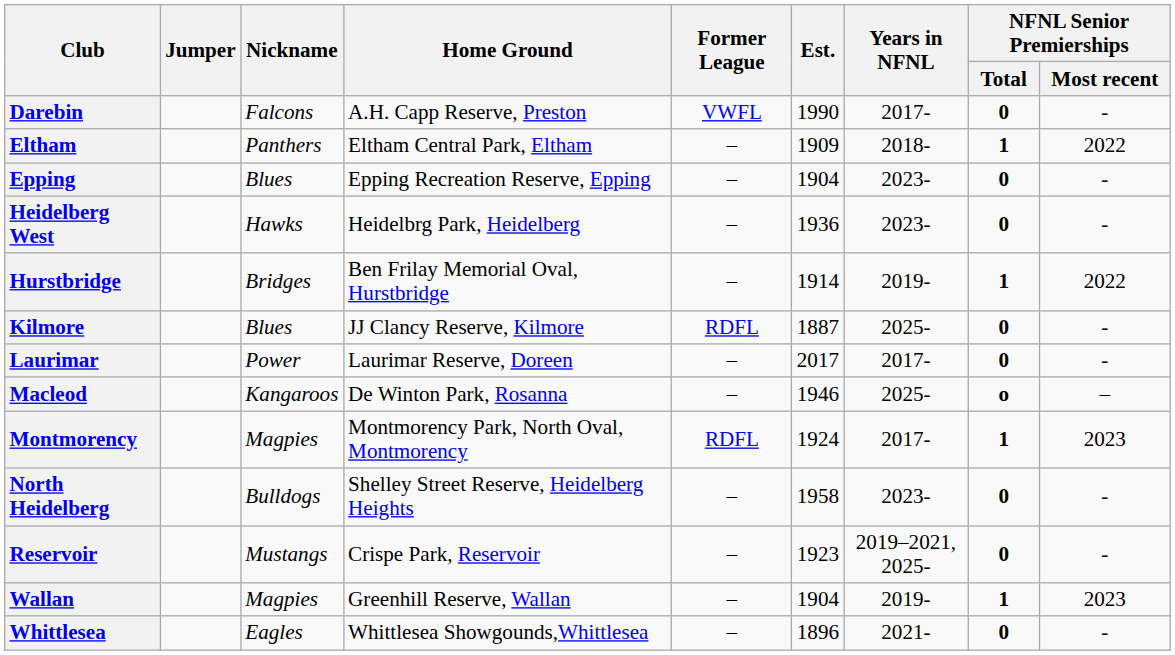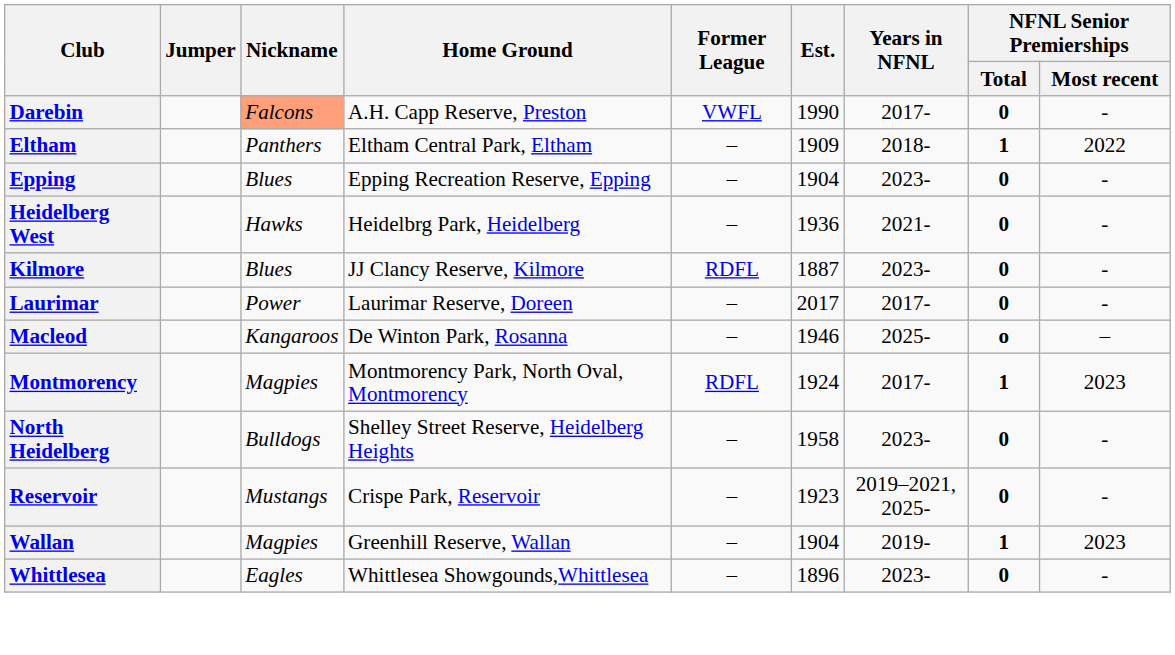Darebin | Nickname: no background -> lightsalmon background
Heidelberg West | Years in NFNL: 2023- -> 2021-
- row: Hurstbridge | Bridges | Ben Frilay Memorial Oval, Hurstbridge | – | 1914 | 2019- | 1 | 2022
Kilmore | Years in NFNL: 2025- -> 2023-
Whittlesea | Years in NFNL: 2021- -> 2023-
